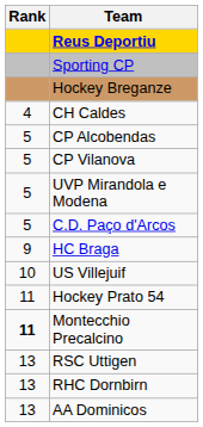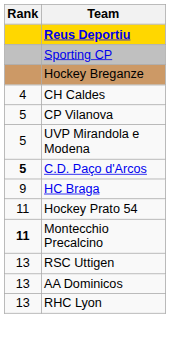- row: 5 | CP Alcobendas
C.D. Paço d'Arcos | Rank: normal -> bold
- row: 10 | US Villejuif
- row: 13 | RHC Dornbirn
+ row: 13 | RHC Lyon
